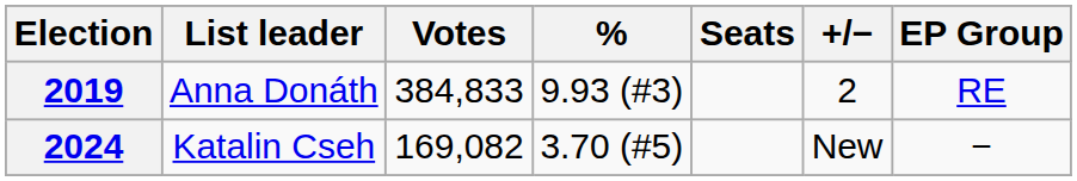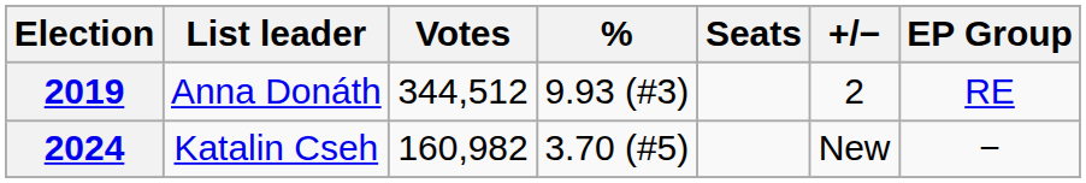2019 | Votes: 384,833 -> 344,512
2024 | Votes: 169,082 -> 160,982
